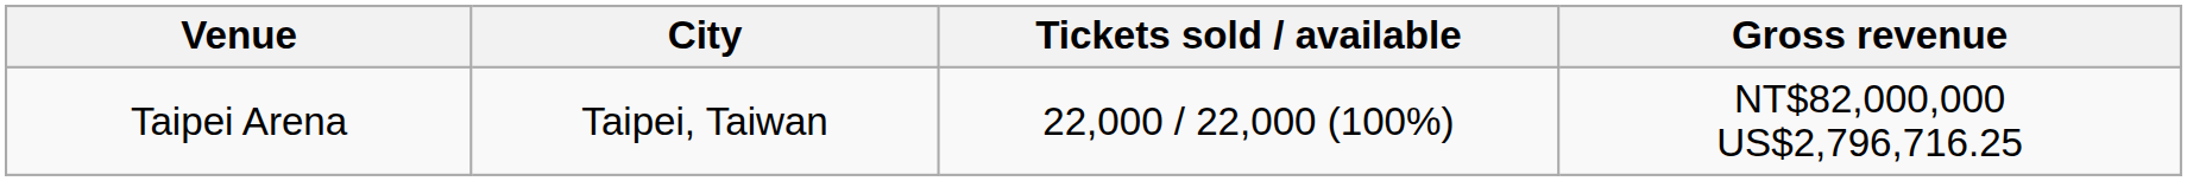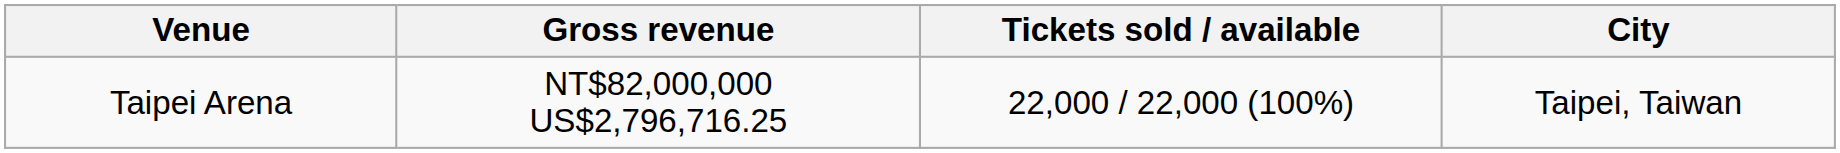columns swapped: City <-> Gross revenue
